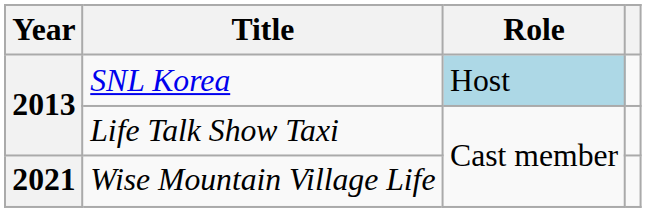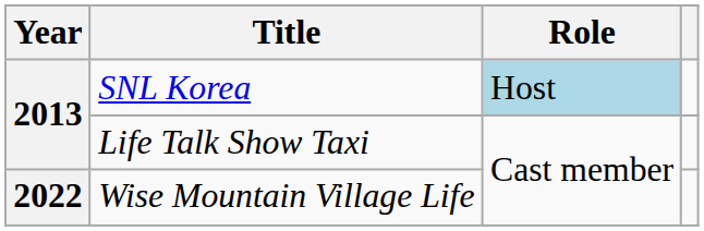Wise Mountain Village Life | Year: 2021 -> 2022
